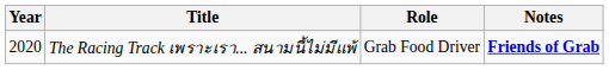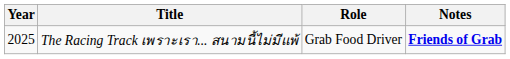The Racing Track เพราะเรา... สนามนี้ไม่มีแพ้ | Year: 2020 -> 2025
